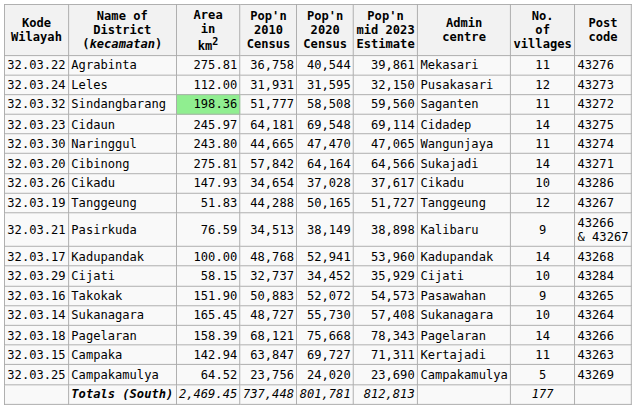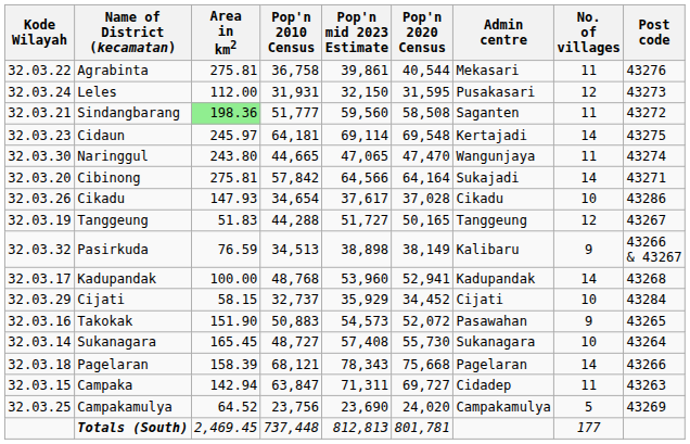columns swapped: Pop'n 2020 Census <-> Pop'n mid 2023 Estimate
Sindangbarang | Kode Wilayah: 32.03.32 -> 32.03.21
Cidaun | Admin centre: Cidadep -> Kertajadi
Pasirkuda | Kode Wilayah: 32.03.21 -> 32.03.32
Campaka | Admin centre: Kertajadi -> Cidadep
